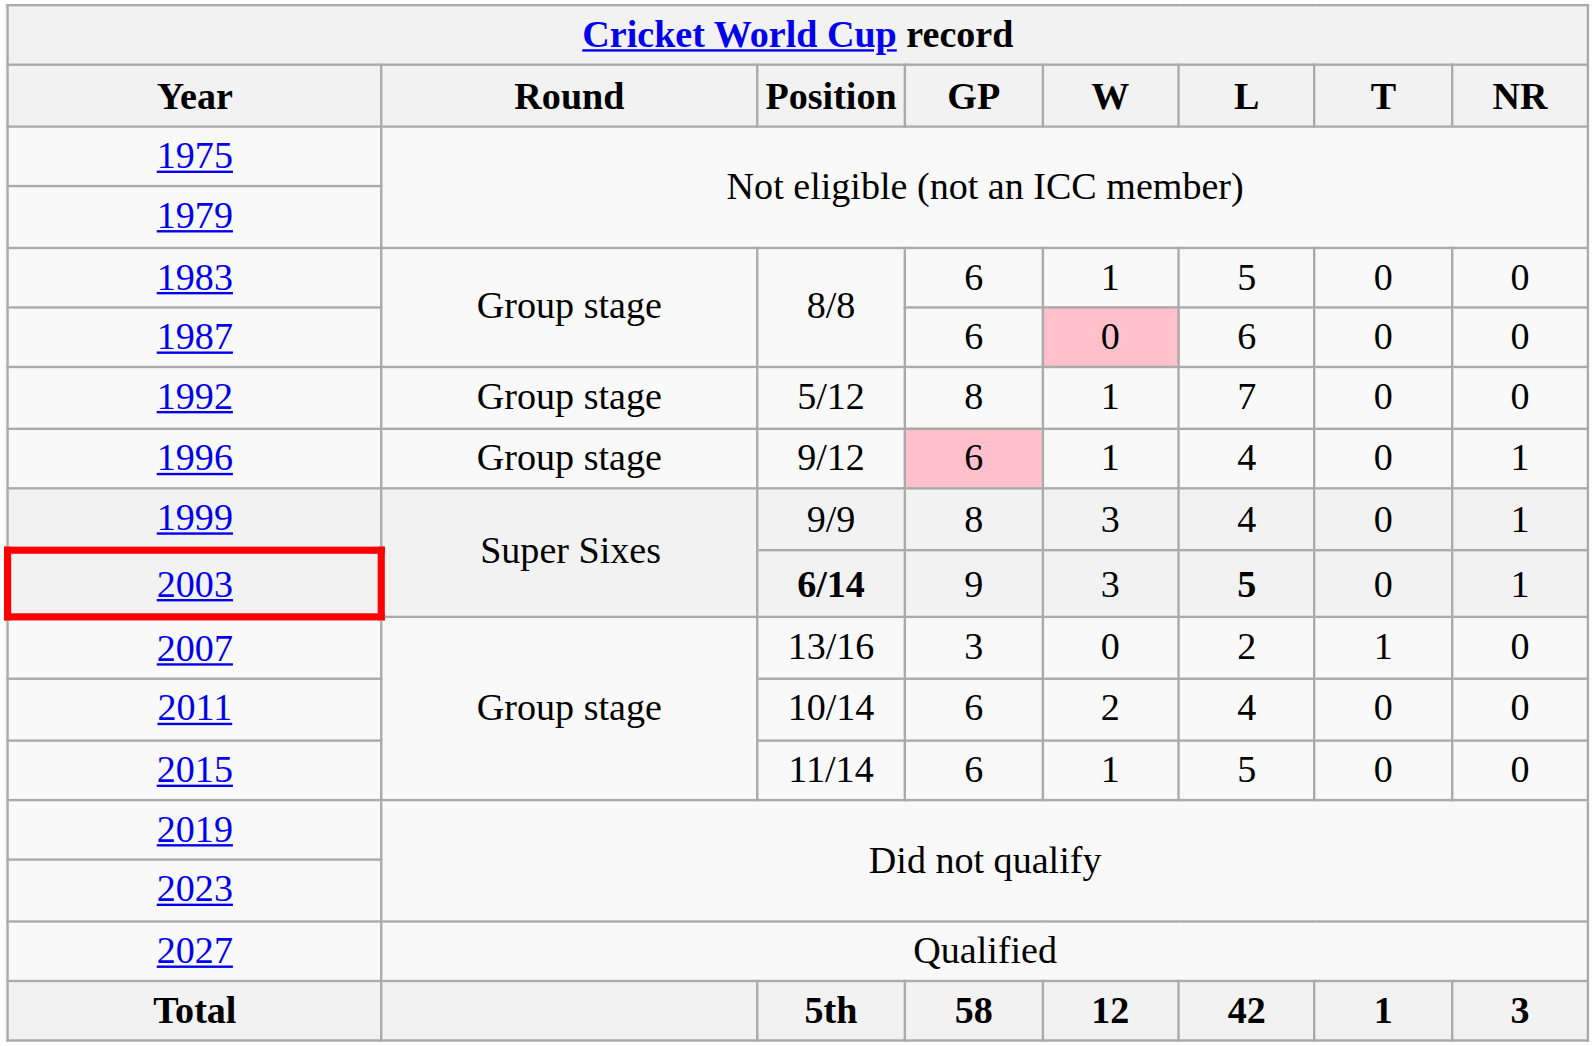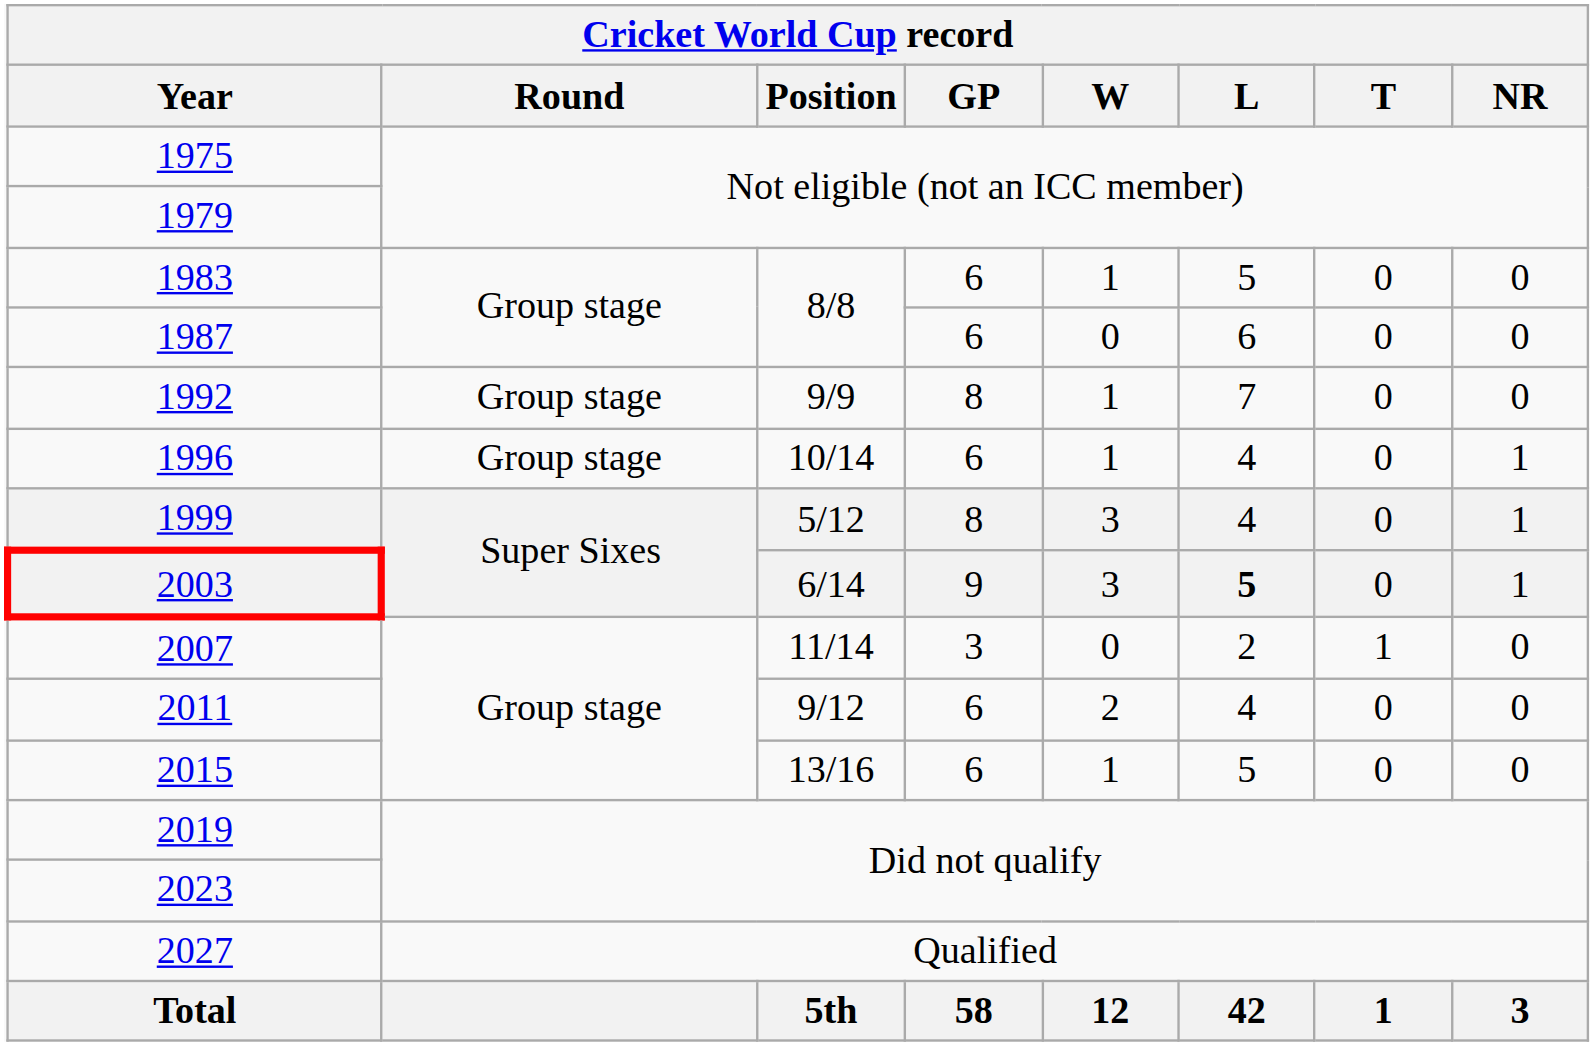1987 | Cricket World Cup record / W: pink background -> no background
1992 | Cricket World Cup record / Position: 5/12 -> 9/9
1996 | Cricket World Cup record / Position: 9/12 -> 10/14
1996 | Cricket World Cup record / GP: pink background -> no background
1999 | Cricket World Cup record / Position: 9/9 -> 5/12
2003 | Cricket World Cup record / Position: bold -> normal
2007 | Cricket World Cup record / Position: 13/16 -> 11/14
2011 | Cricket World Cup record / Position: 10/14 -> 9/12
2015 | Cricket World Cup record / Position: 11/14 -> 13/16
